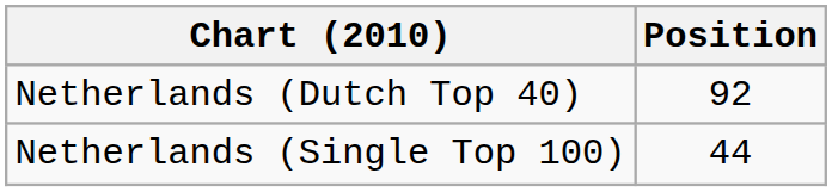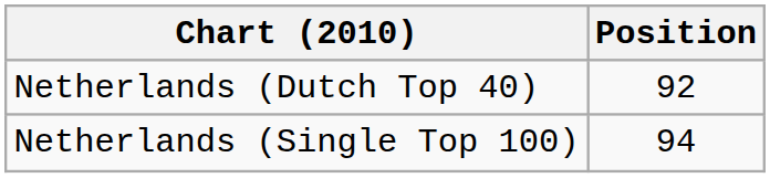Netherlands (Single Top 100) | Position: 44 -> 94
